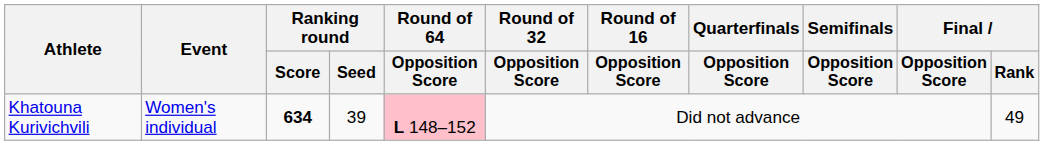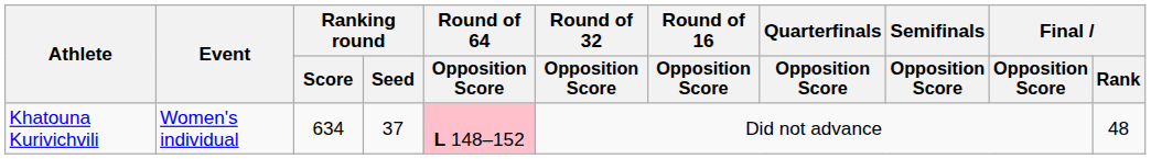Khatouna Kurivichvili | Ranking round / Score: bold -> normal
Khatouna Kurivichvili | Ranking round / Seed: 39 -> 37
Khatouna Kurivichvili | Final / Rank: 49 -> 48
